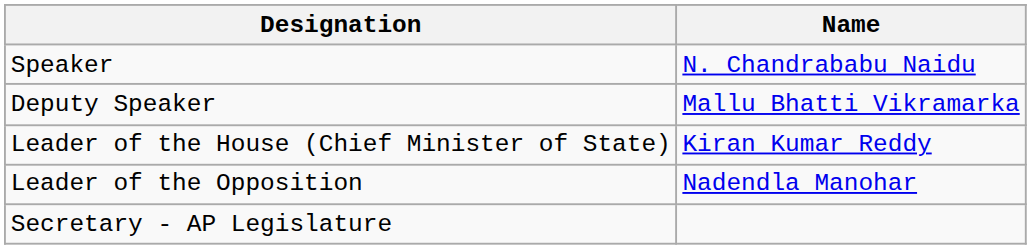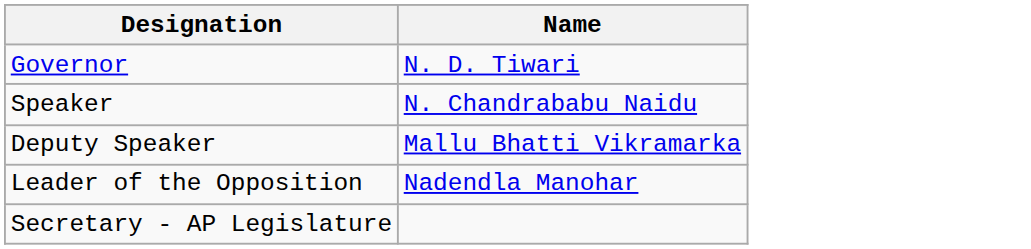+ row: Governor | N. D. Tiwari
- row: Leader of the House (Chief Minister of State) | Kiran Kumar Reddy
